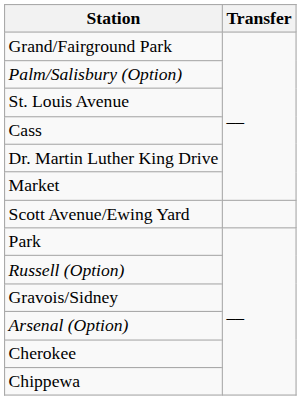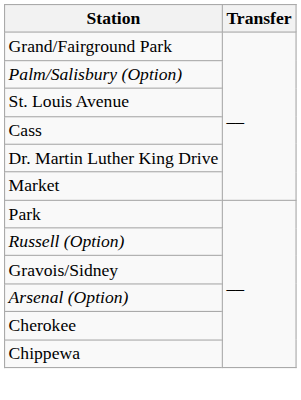- row: Scott Avenue/Ewing Yard
